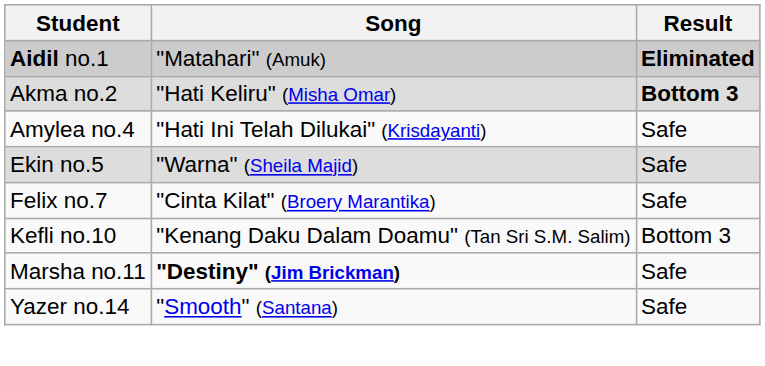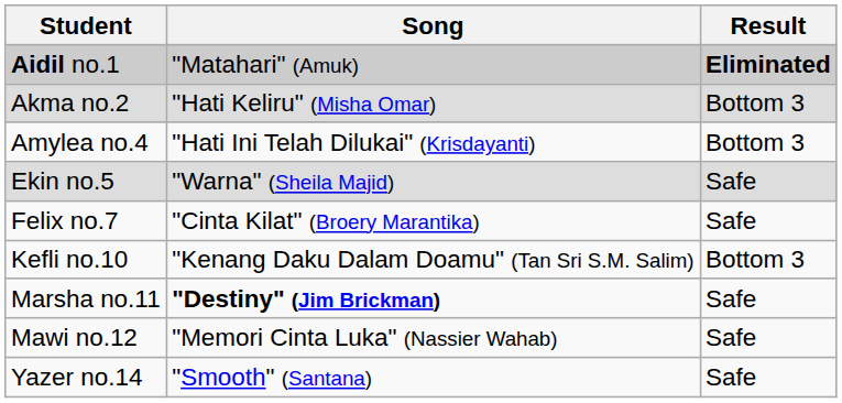Akma no.2 | Result: bold -> normal
Amylea no.4 | Result: Safe -> Bottom 3
+ row: Mawi no.12 | "Memori Cinta Luka" (Nassier Wahab) | Safe
